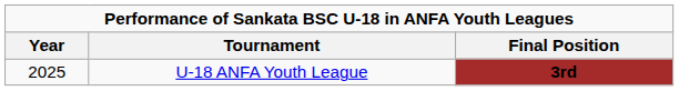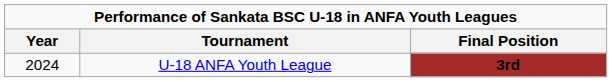U-18 ANFA Youth League | Year: 2025 -> 2024
